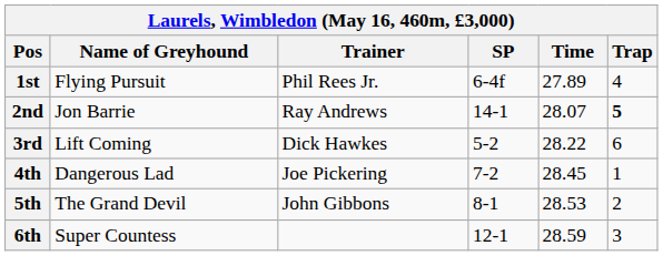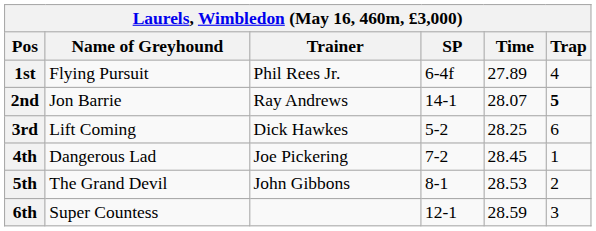3rd | Time: 28.22 -> 28.25
